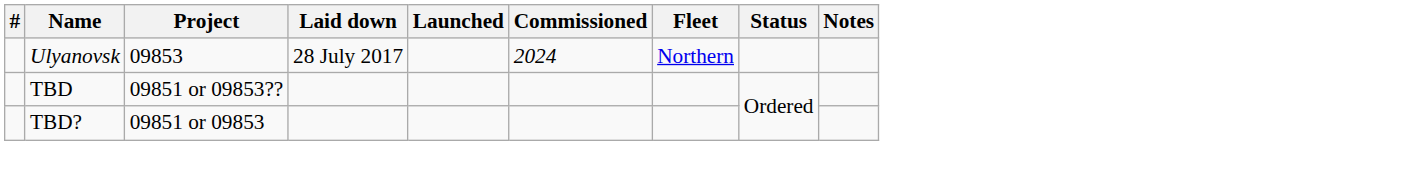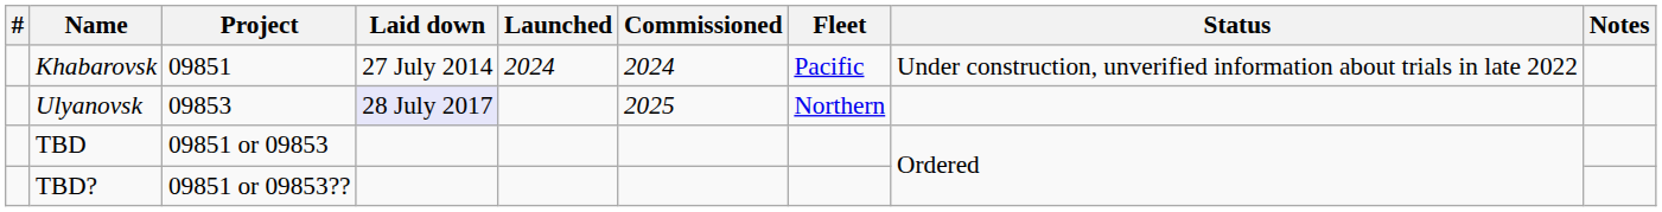+ row: Khabarovsk | 09851 | 27 July 2014 | 2024 | 2024 | Pacific | Under construction, unverified information about trials in late 2022
Ulyanovsk | Laid down: no background -> lavender background
Ulyanovsk | Commissioned: 2024 -> 2025
TBD | Project: 09851 or 09853?? -> 09851 or 09853
TBD? | Project: 09851 or 09853 -> 09851 or 09853??
